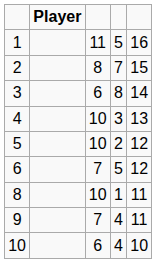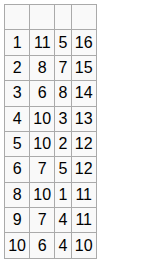- column: Player
